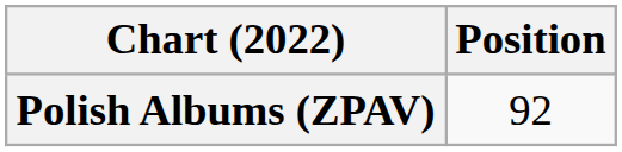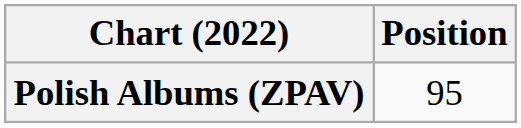Polish Albums (ZPAV) | Position: 92 -> 95
